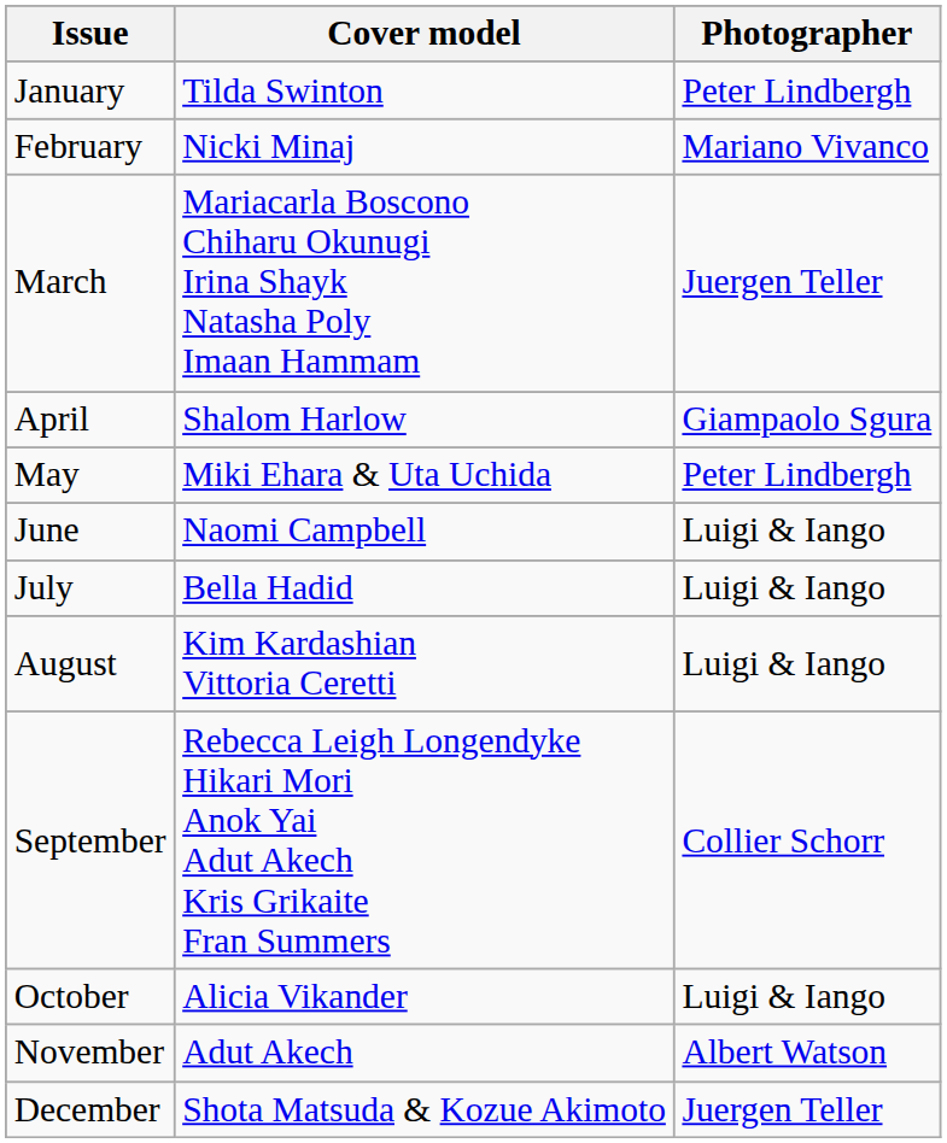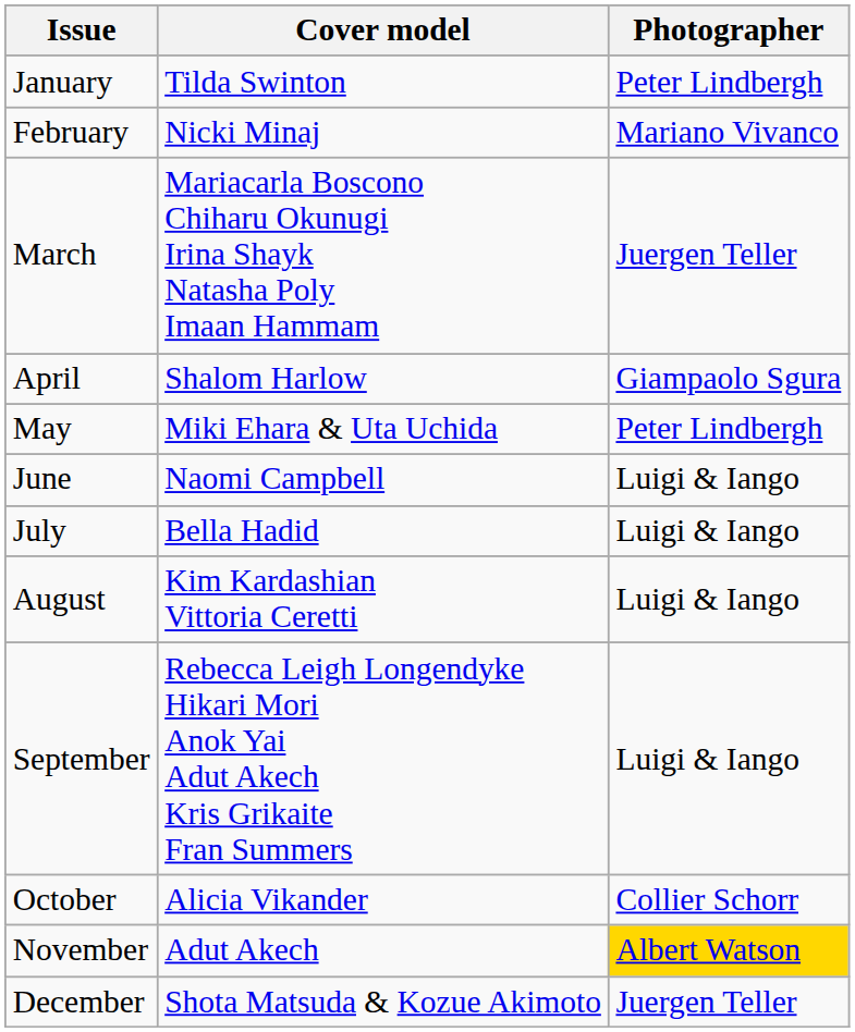September | Photographer: Collier Schorr -> Luigi & Iango
October | Photographer: Luigi & Iango -> Collier Schorr
November | Photographer: no background -> gold background
